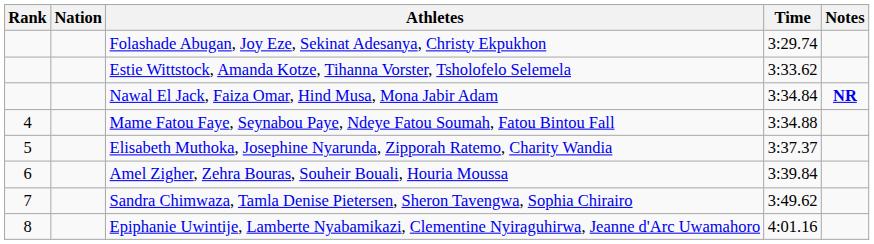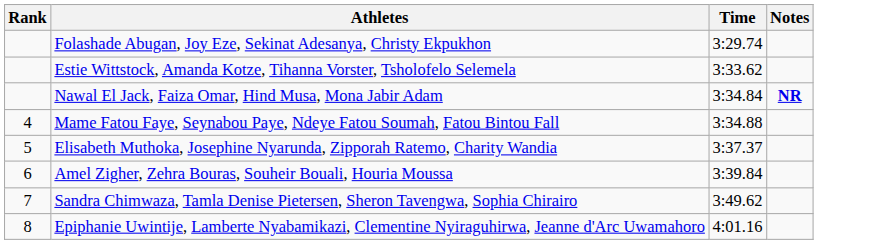- column: Nation
